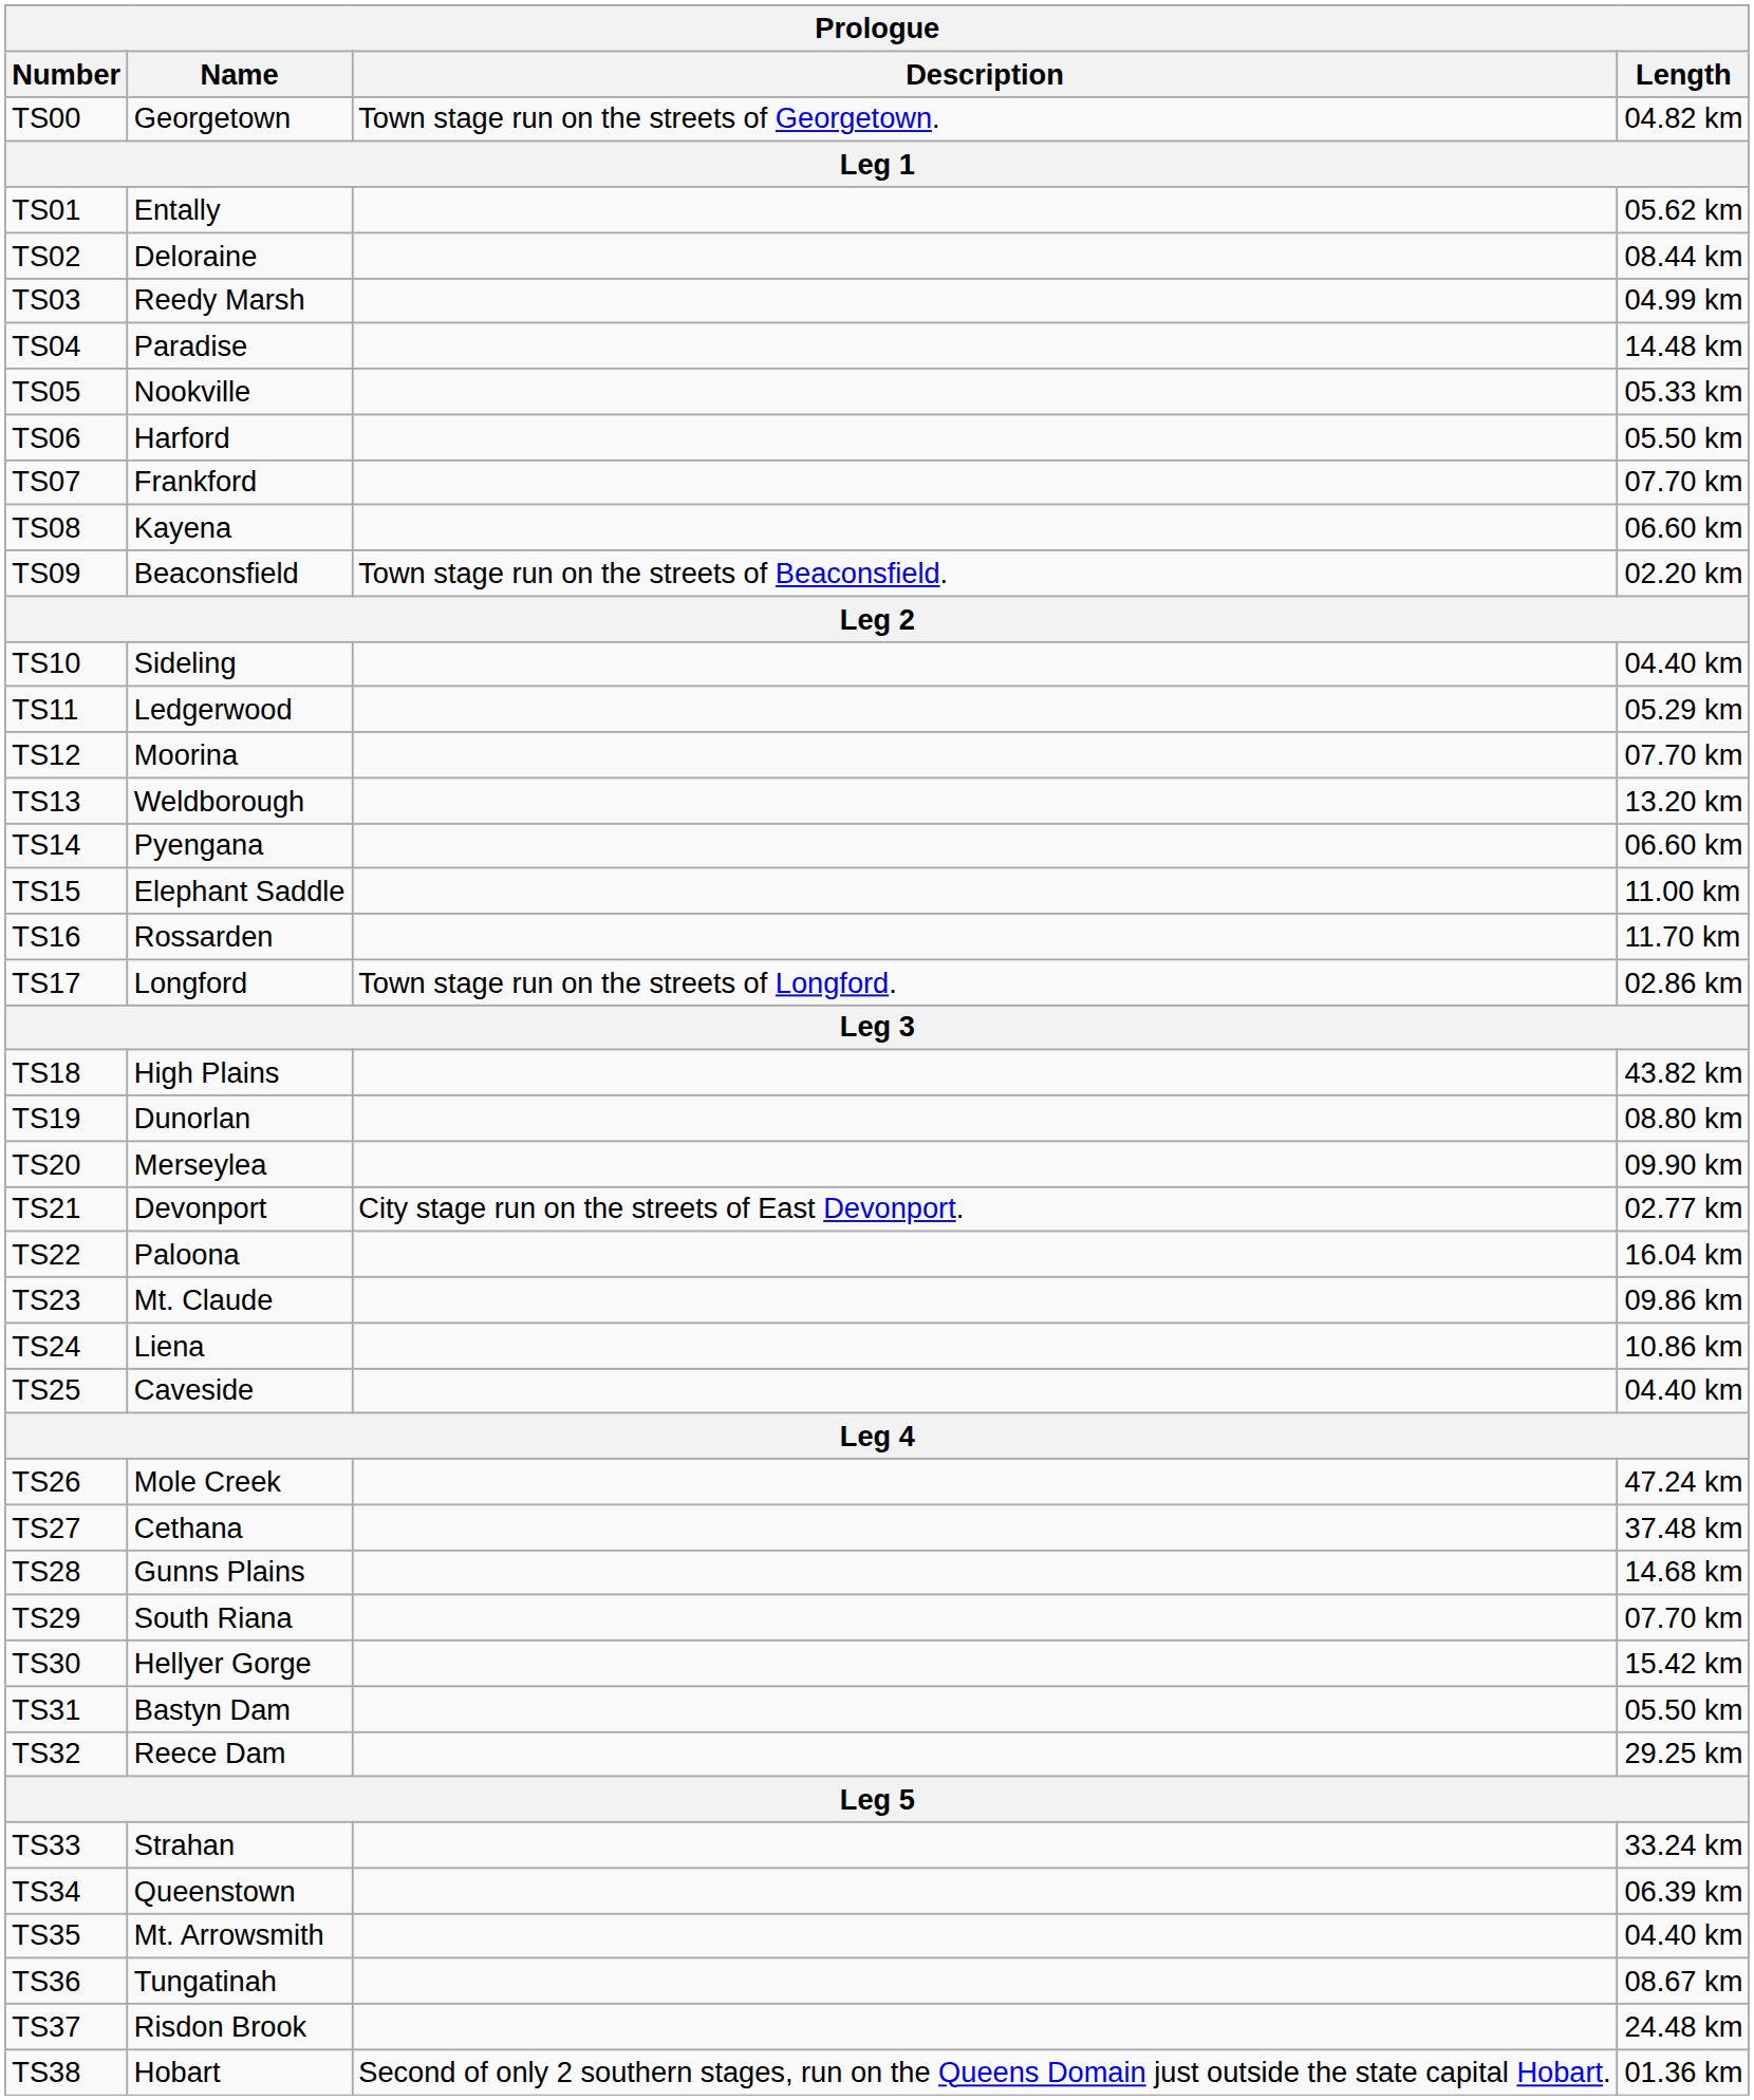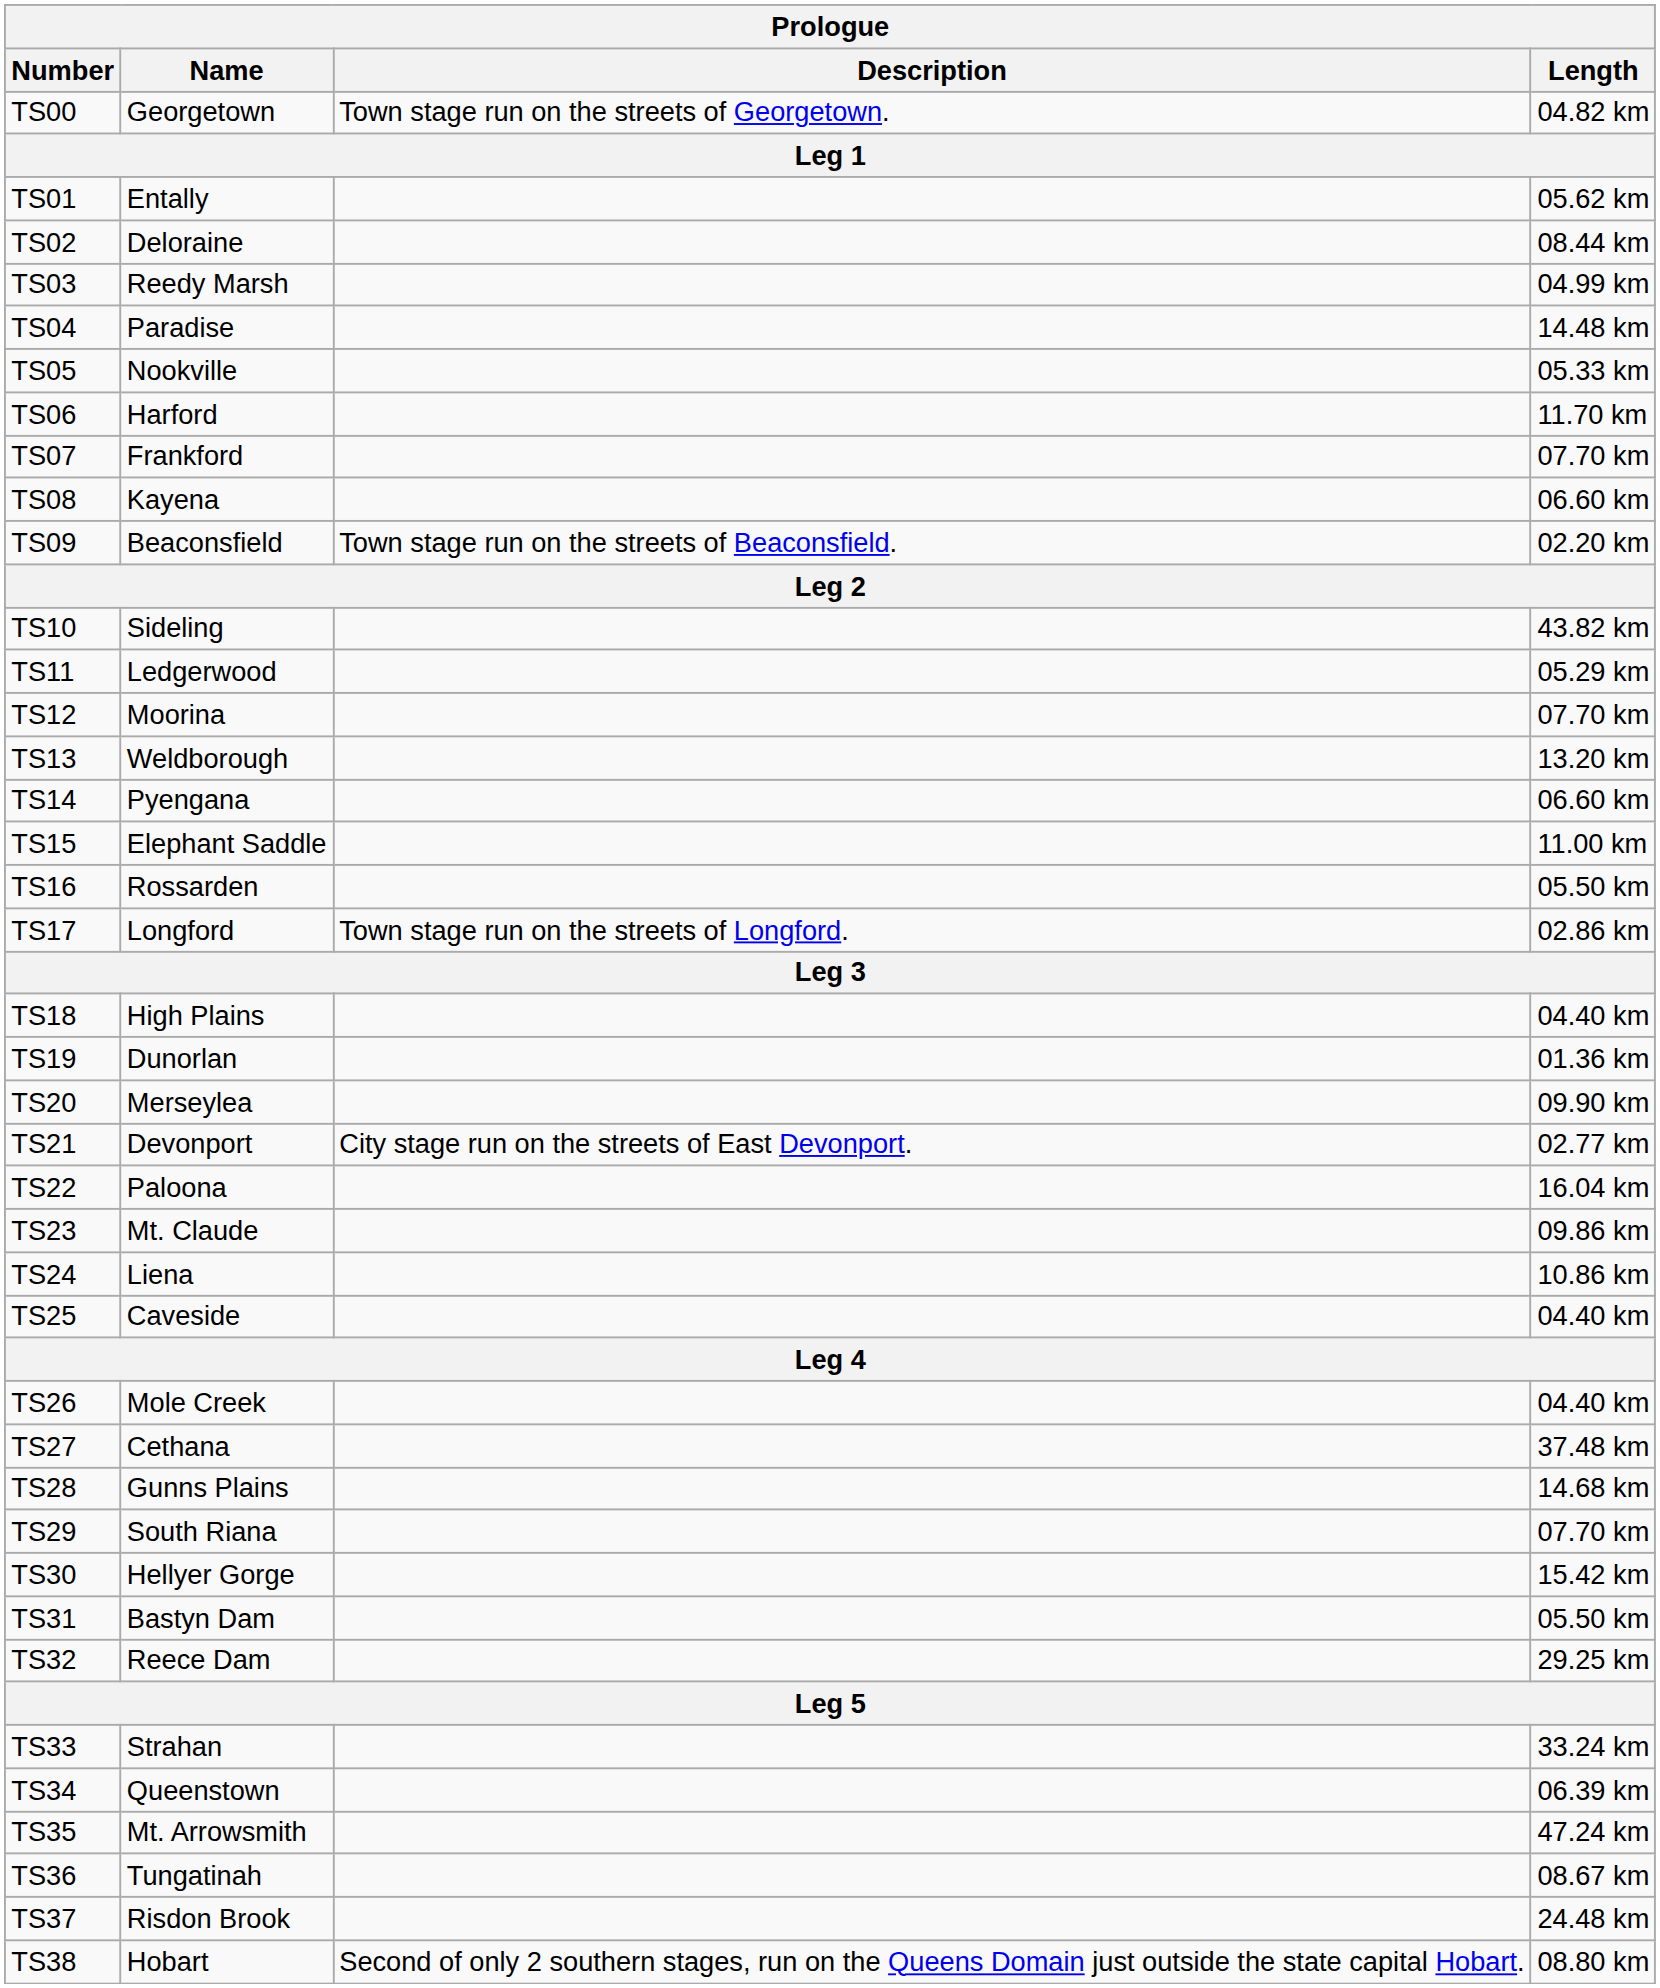TS06 | Length: 05.50 km -> 11.70 km
TS10 | Length: 04.40 km -> 43.82 km
TS16 | Length: 11.70 km -> 05.50 km
TS18 | Length: 43.82 km -> 04.40 km
TS19 | Length: 08.80 km -> 01.36 km
TS26 | Length: 47.24 km -> 04.40 km
TS35 | Length: 04.40 km -> 47.24 km
TS38 | Length: 01.36 km -> 08.80 km
